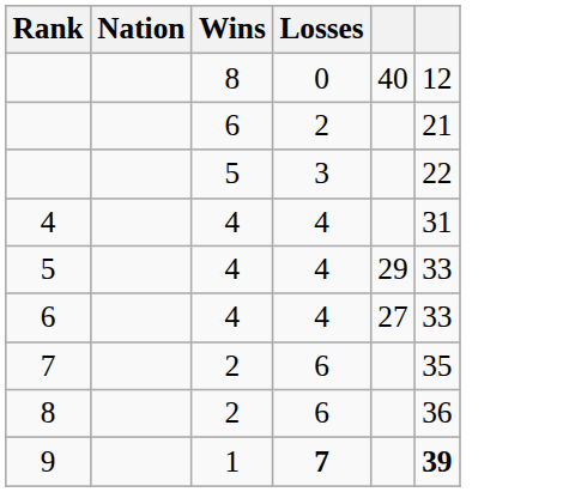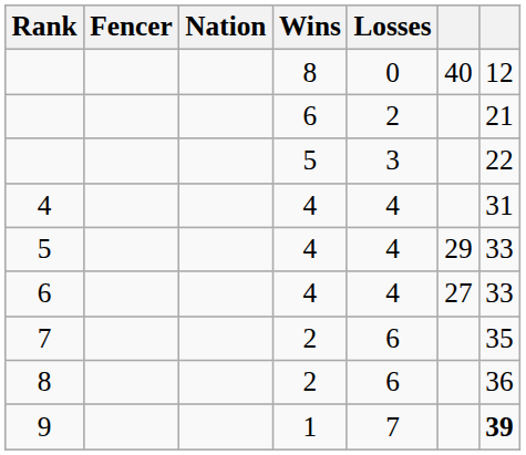+ column: Fencer
9 | Losses: bold -> normal
